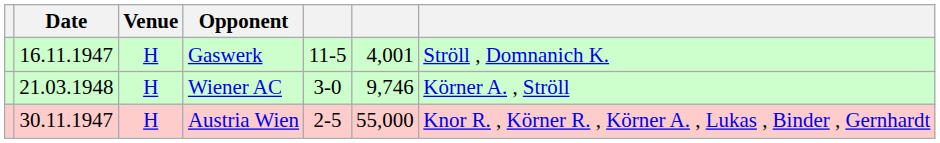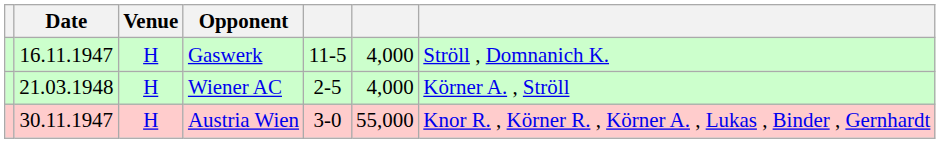Gaswerk | column 6: 4,001 -> 4,000
Wiener AC | column 5: 3-0 -> 2-5
Wiener AC | column 6: 9,746 -> 4,000
Austria Wien | column 5: 2-5 -> 3-0
